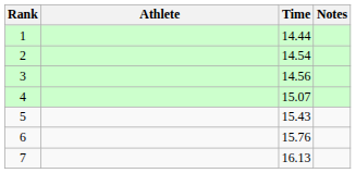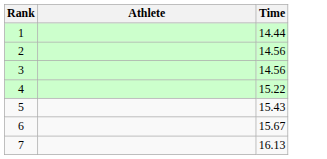- column: Notes
2 | Time: 14.54 -> 14.56
4 | Time: 15.07 -> 15.22
6 | Time: 15.76 -> 15.67
